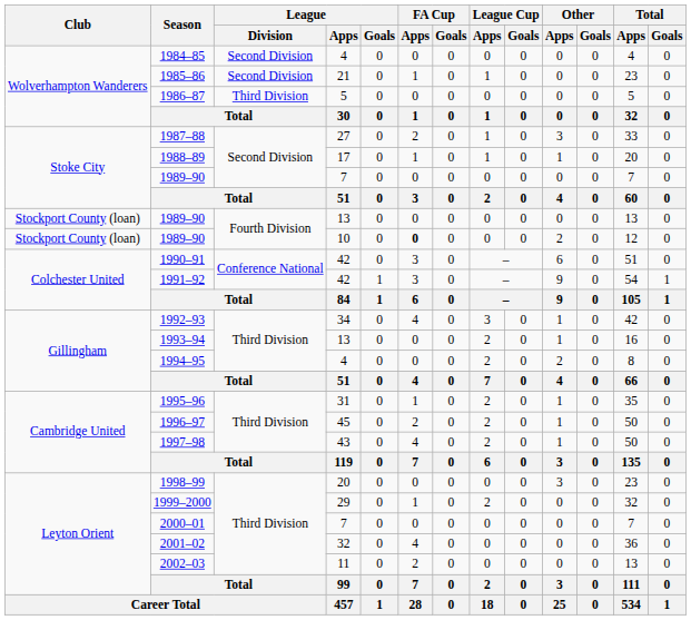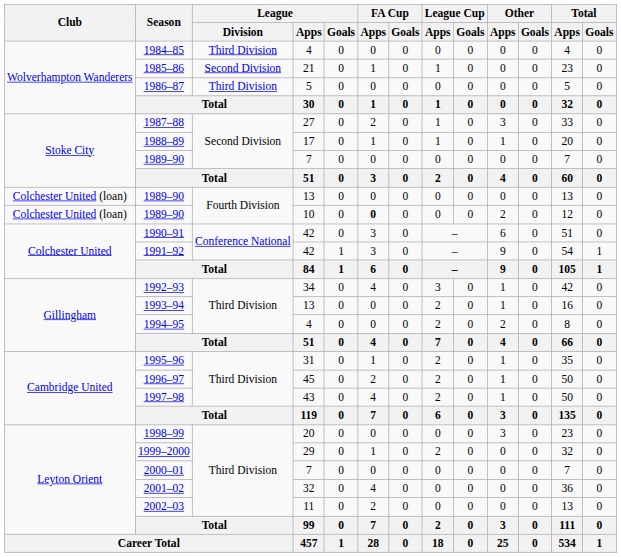1984–85 | League / Division: Second Division -> Third Division
1989–90 / 13 | Club: Stockport County (loan) -> Colchester United (loan)
1989–90 / 10 | Club: Stockport County (loan) -> Colchester United (loan)
